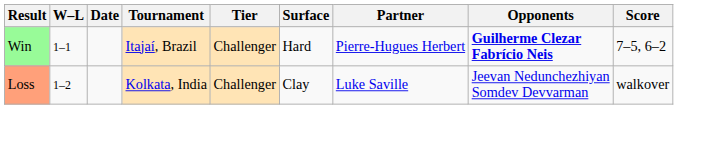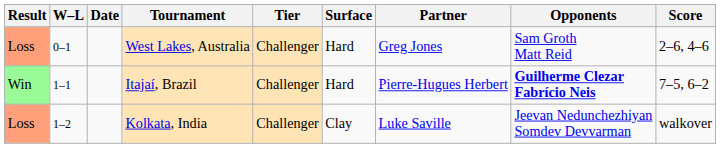+ row: Loss | 0–1 | West Lakes, Australia | Challenger | Hard | Greg Jones | Sam Groth Matt Reid | 2–6, 4–6
